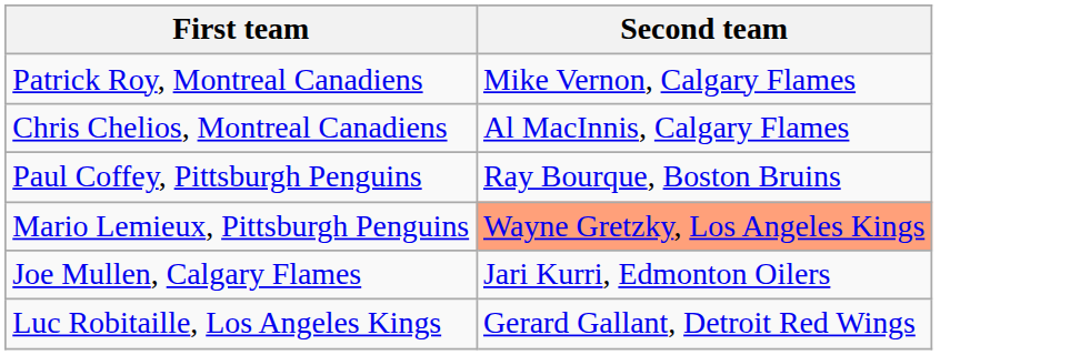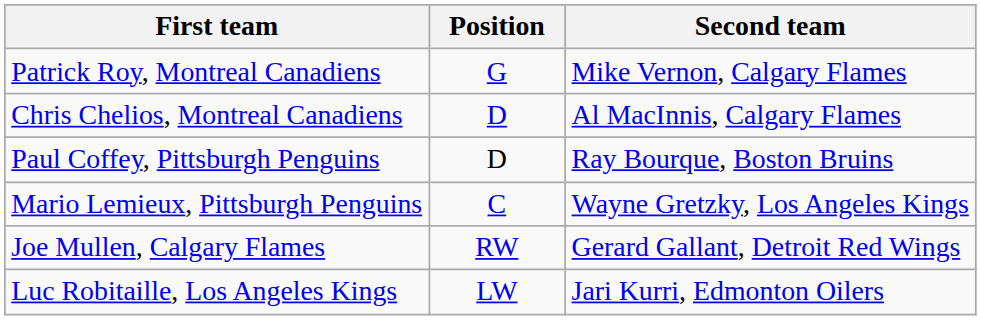+ column: Position | G | D | D | C | RW | LW
Mario Lemieux, Pittsburgh Penguins | Second team: lightsalmon background -> no background
Joe Mullen, Calgary Flames | Second team: Jari Kurri, Edmonton Oilers -> Gerard Gallant, Detroit Red Wings
Luc Robitaille, Los Angeles Kings | Second team: Gerard Gallant, Detroit Red Wings -> Jari Kurri, Edmonton Oilers
